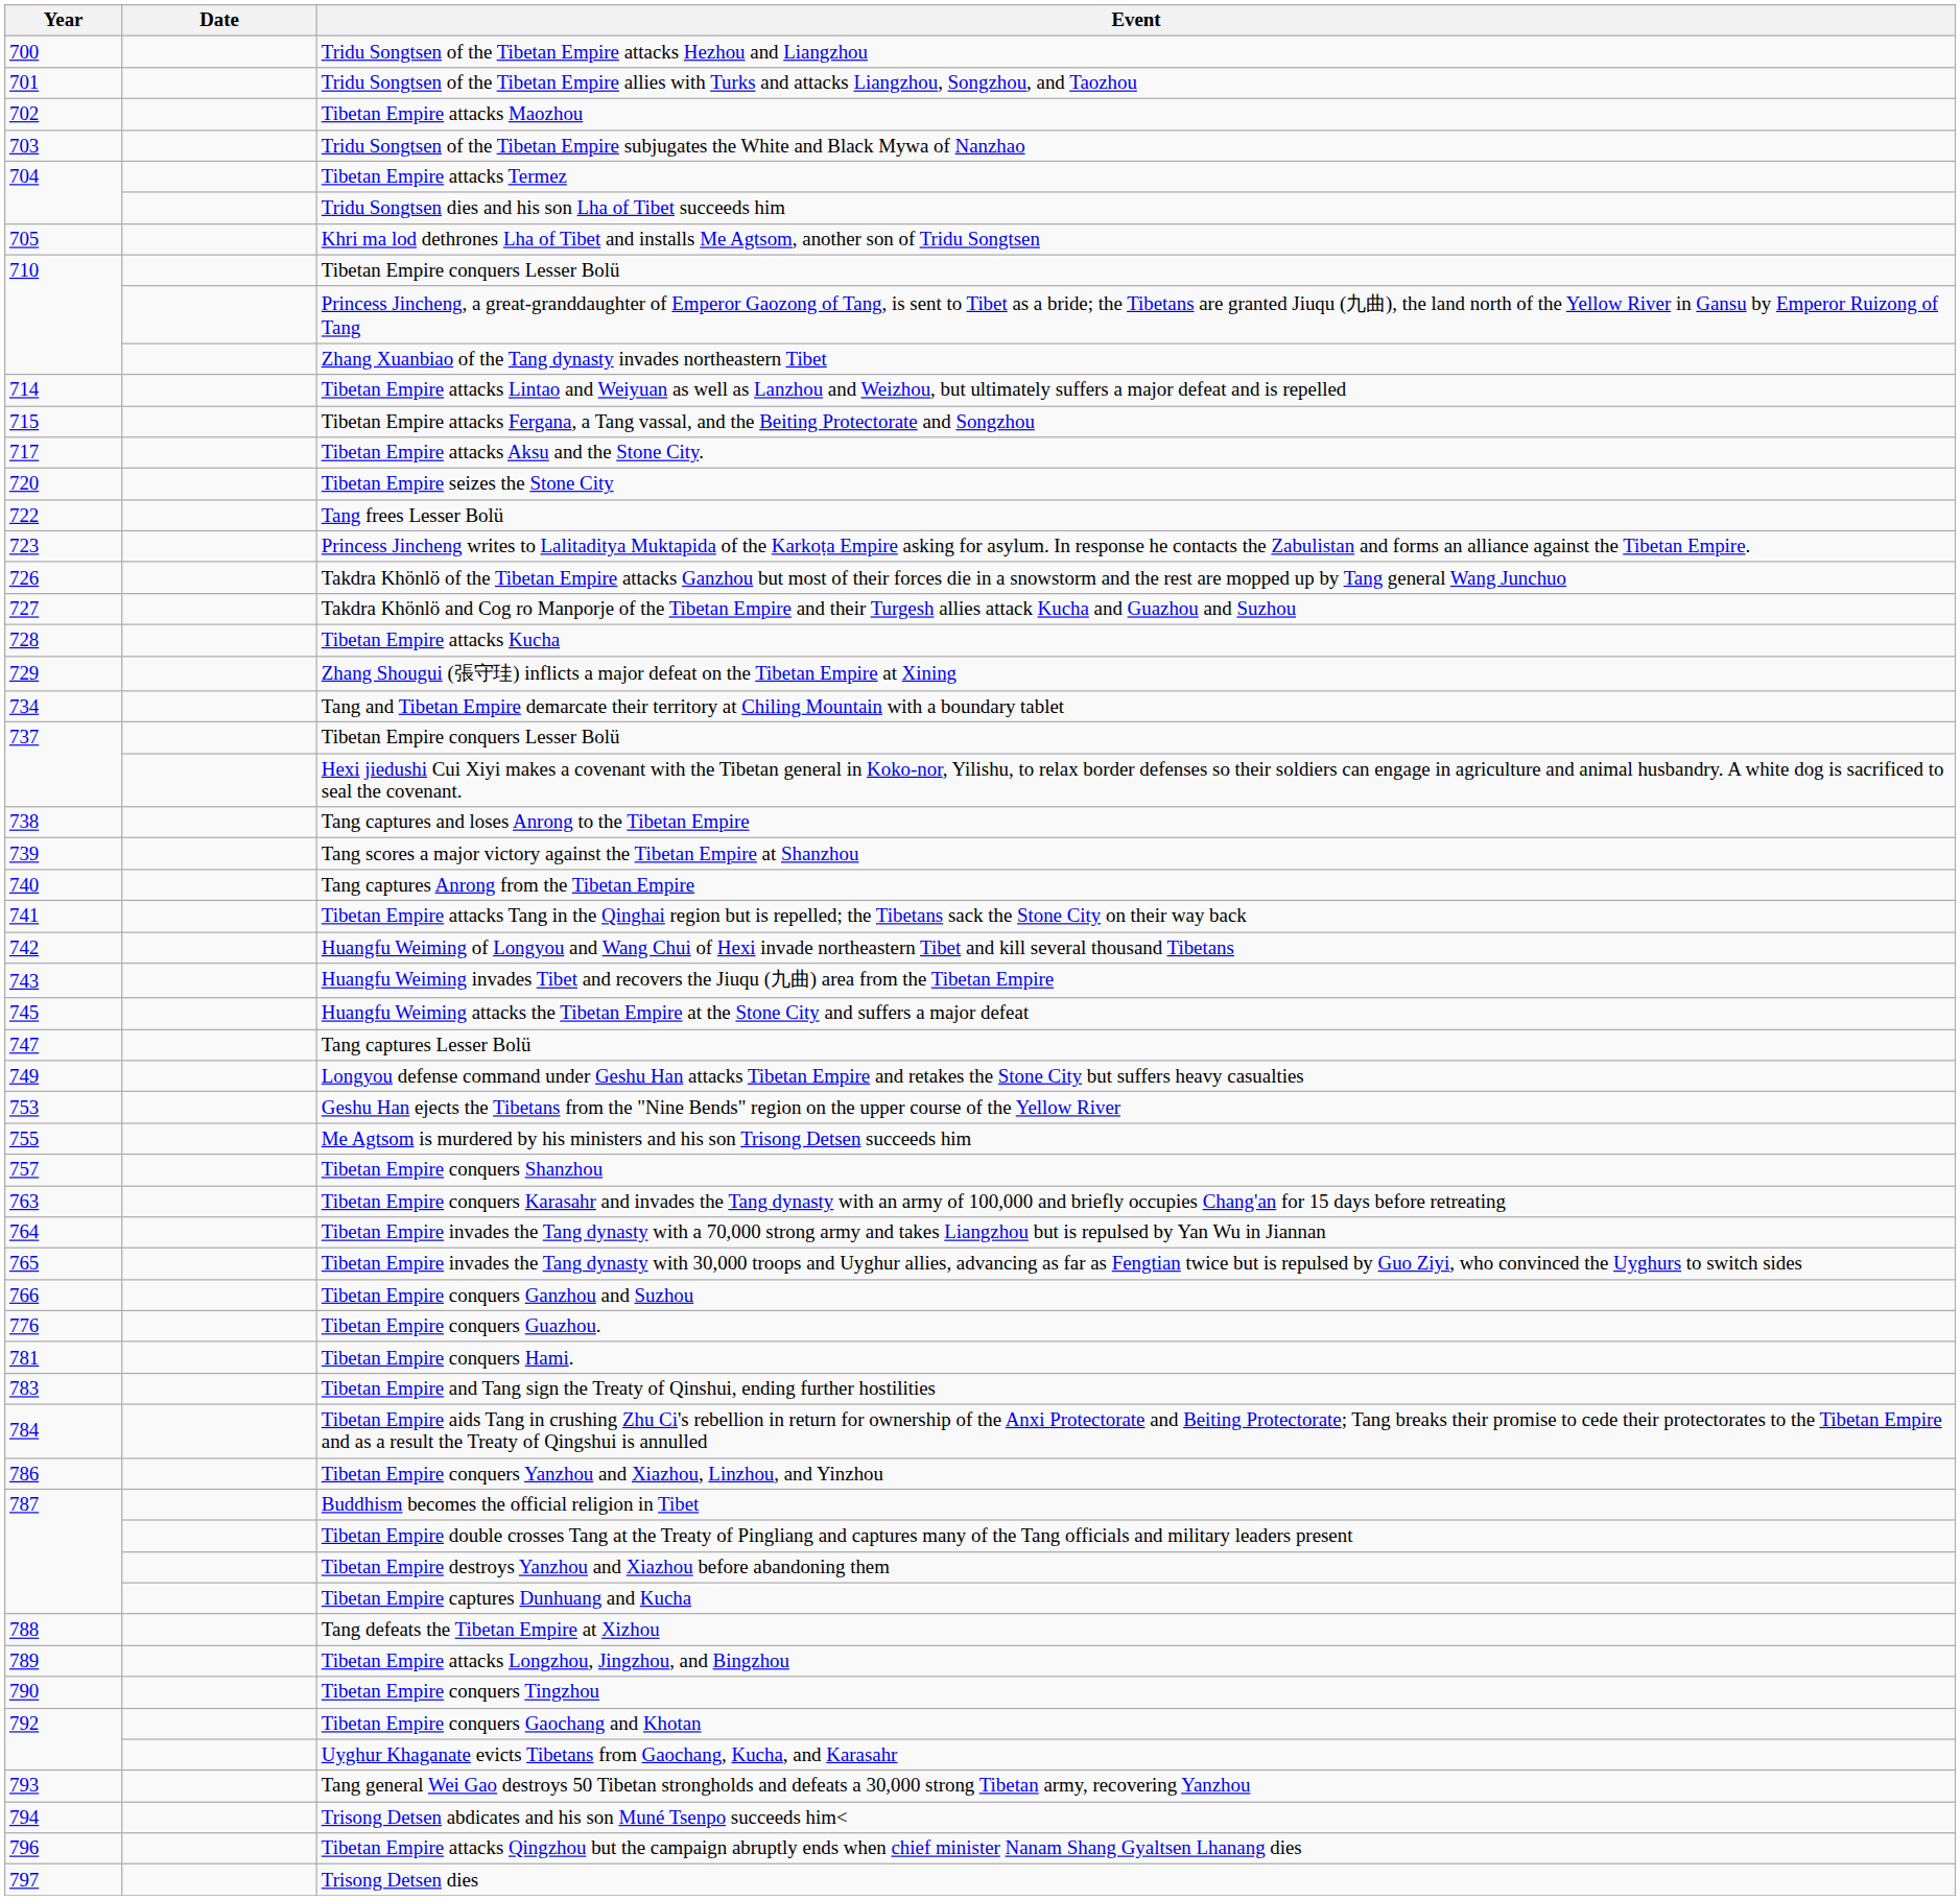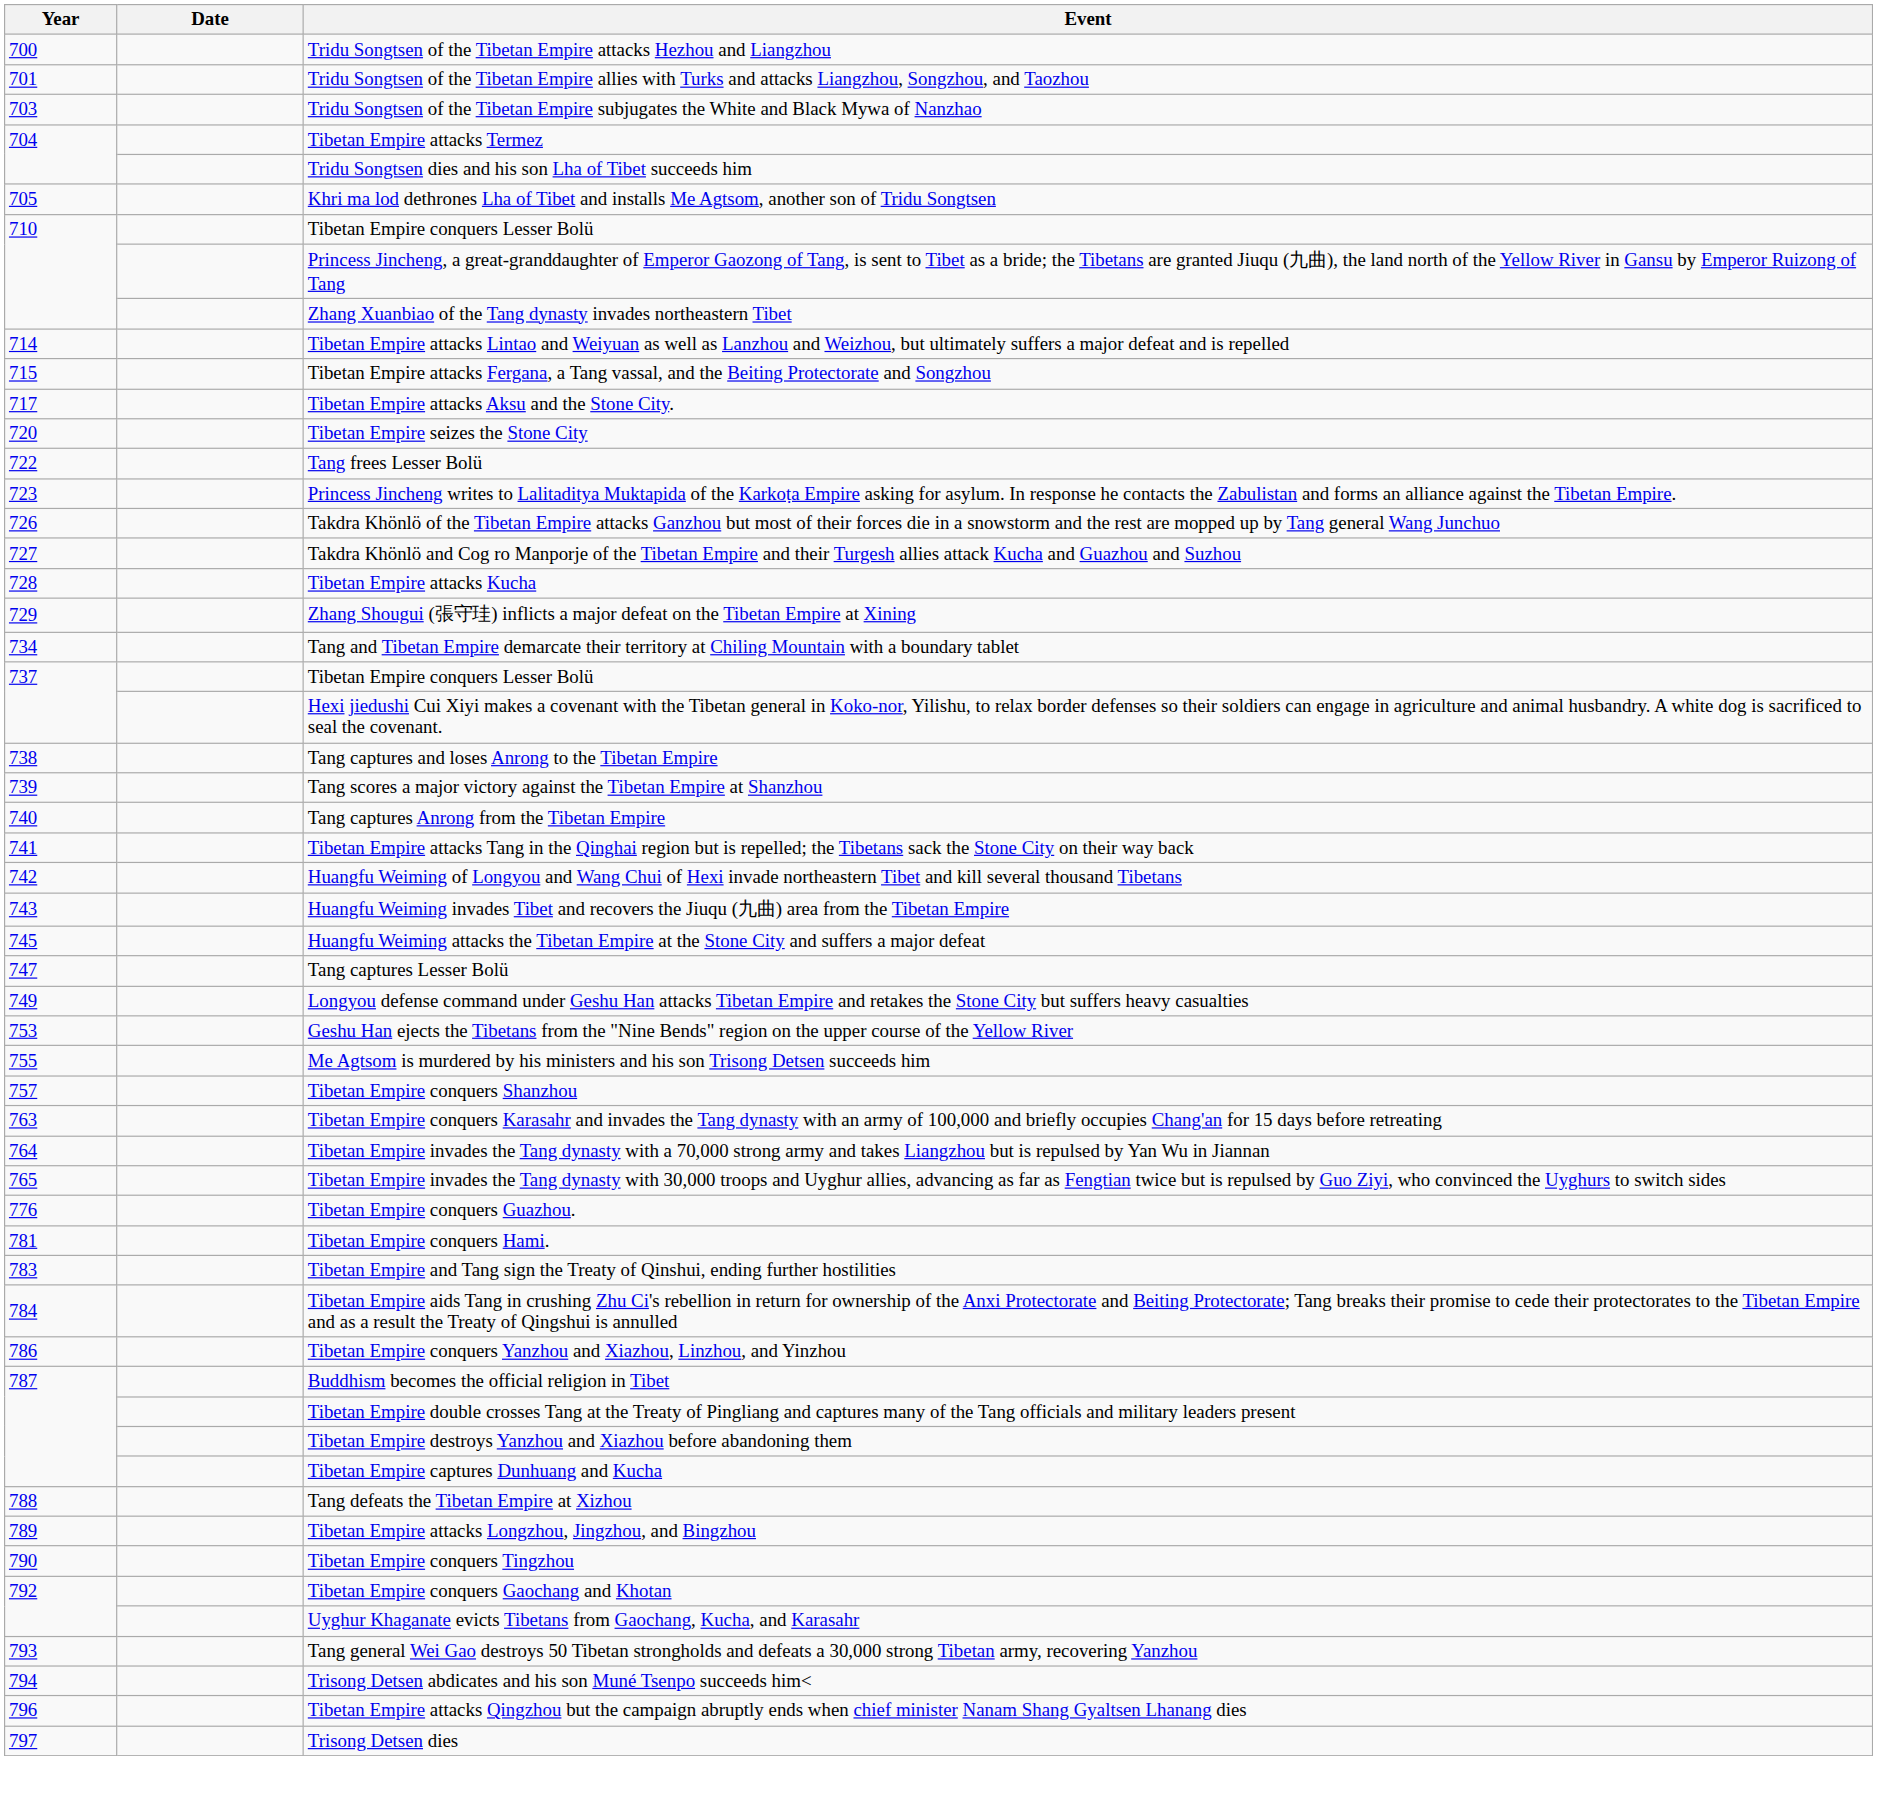- row: 702 | Tibetan Empire attacks Maozhou
- row: 766 | Tibetan Empire conquers Ganzhou and Suzhou
